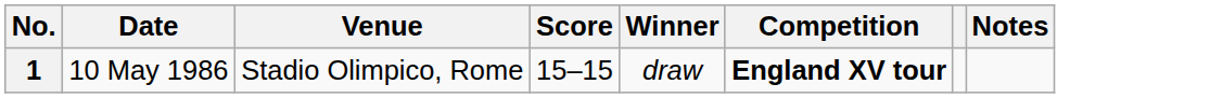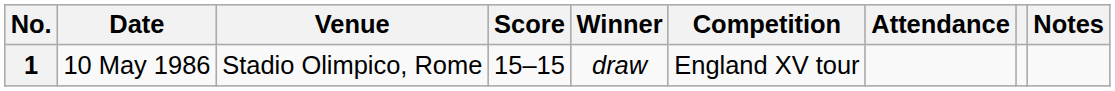+ column: Attendance
1 | Competition: bold -> normal
